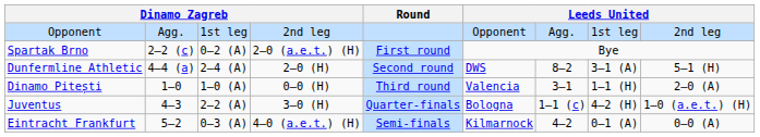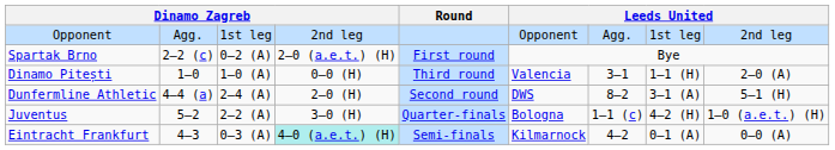rows swapped: Dunfermline Athletic <-> Dinamo Pitești
Juventus | column 2: 4–3 -> 5–2
Eintracht Frankfurt | column 2: 5–2 -> 4–3
Eintracht Frankfurt | column 4: no background -> paleturquoise background
